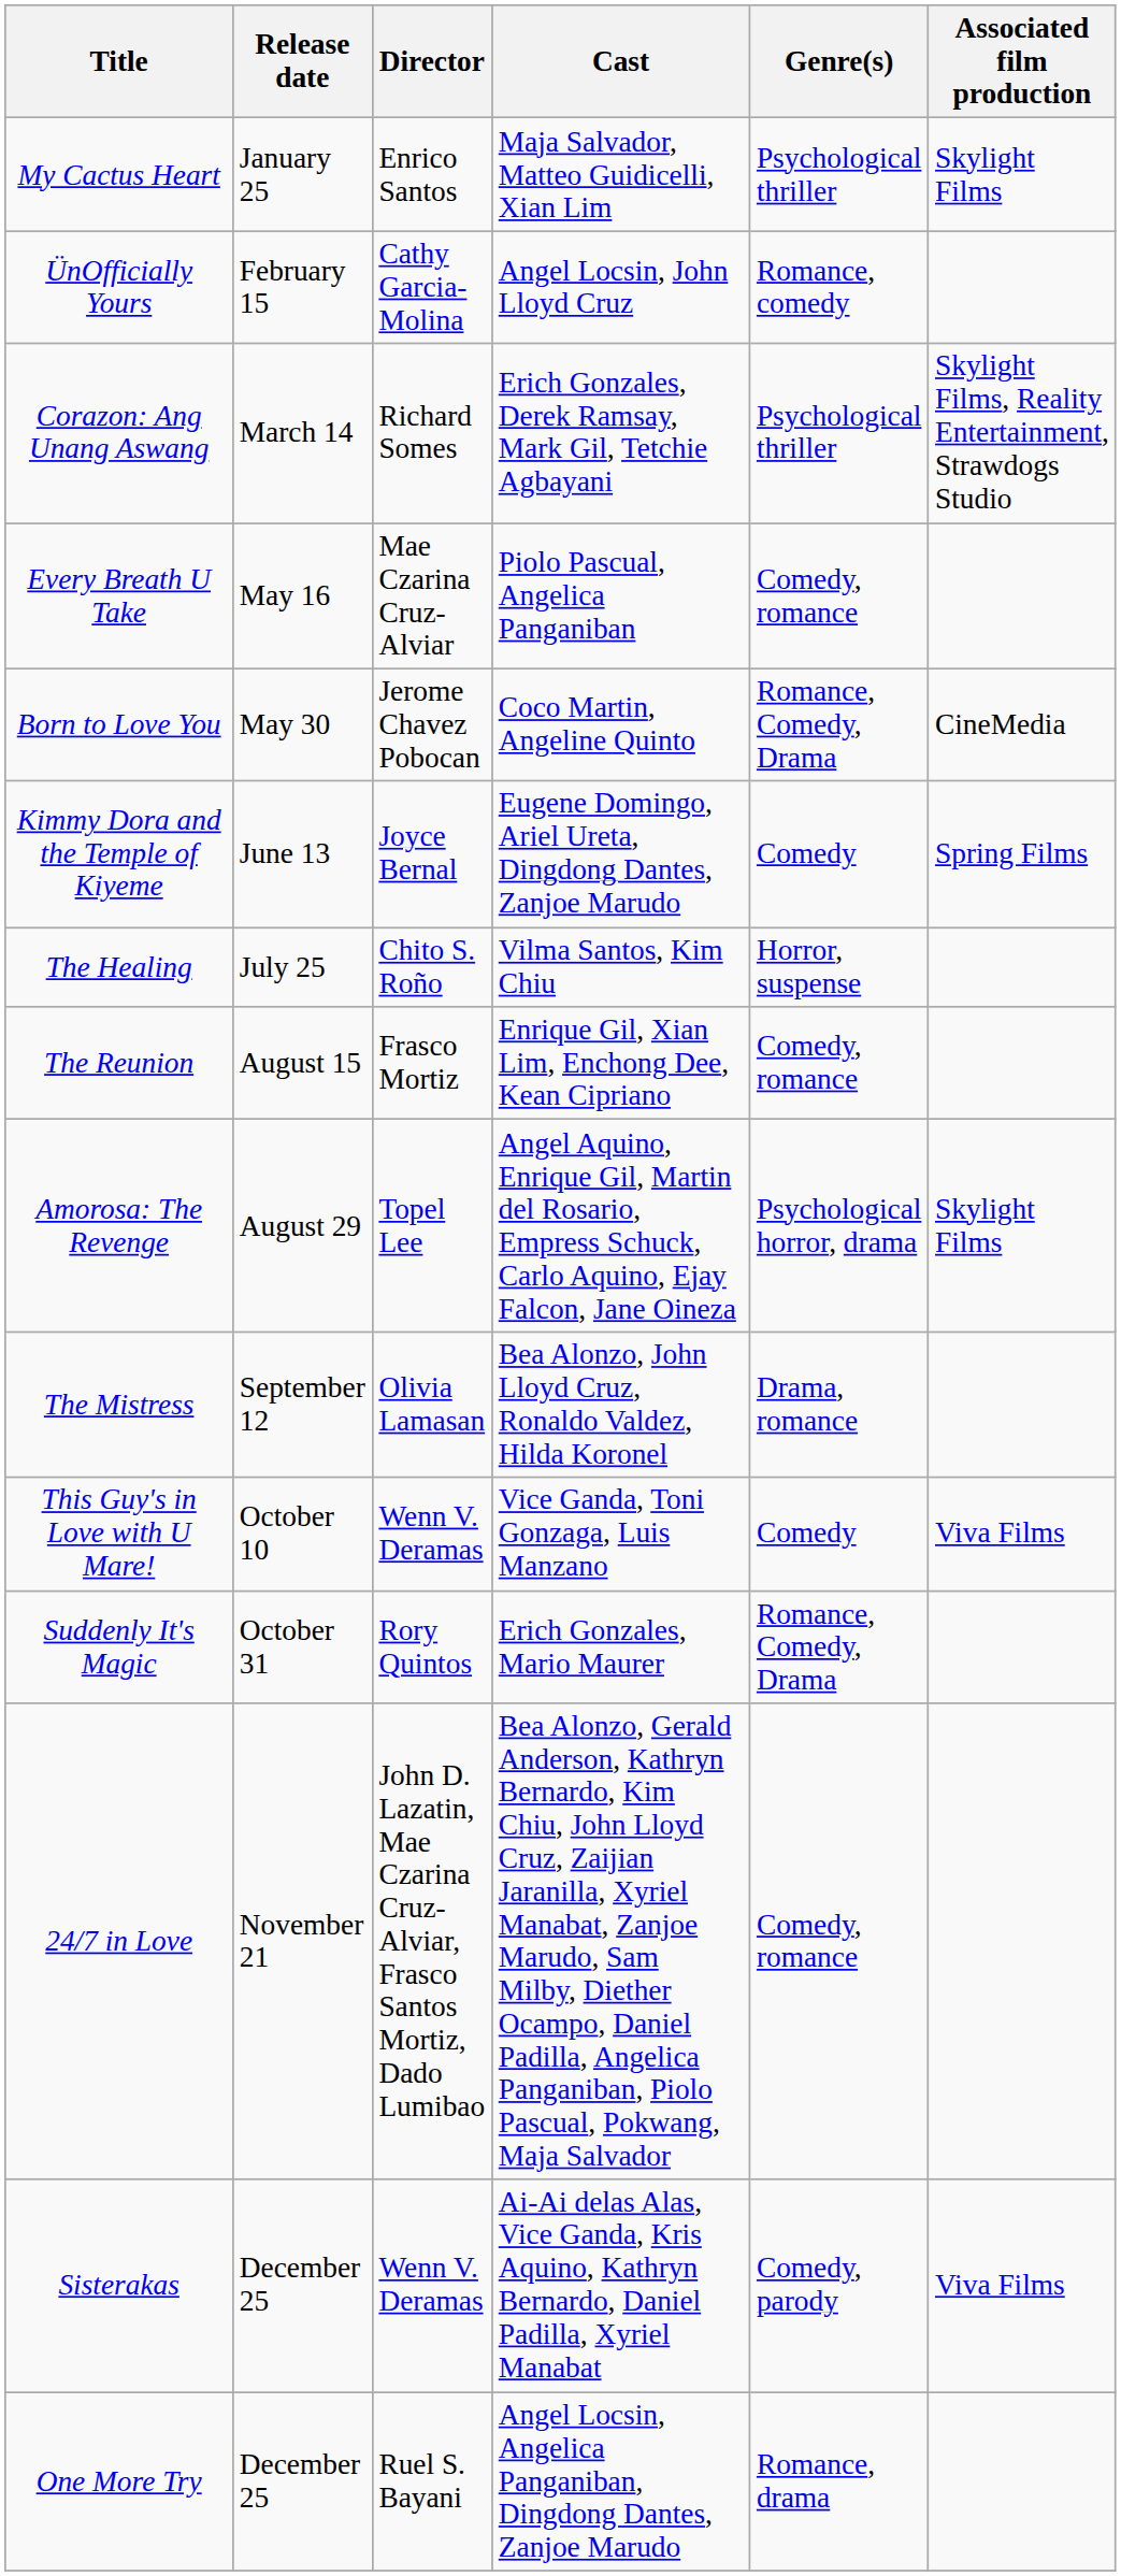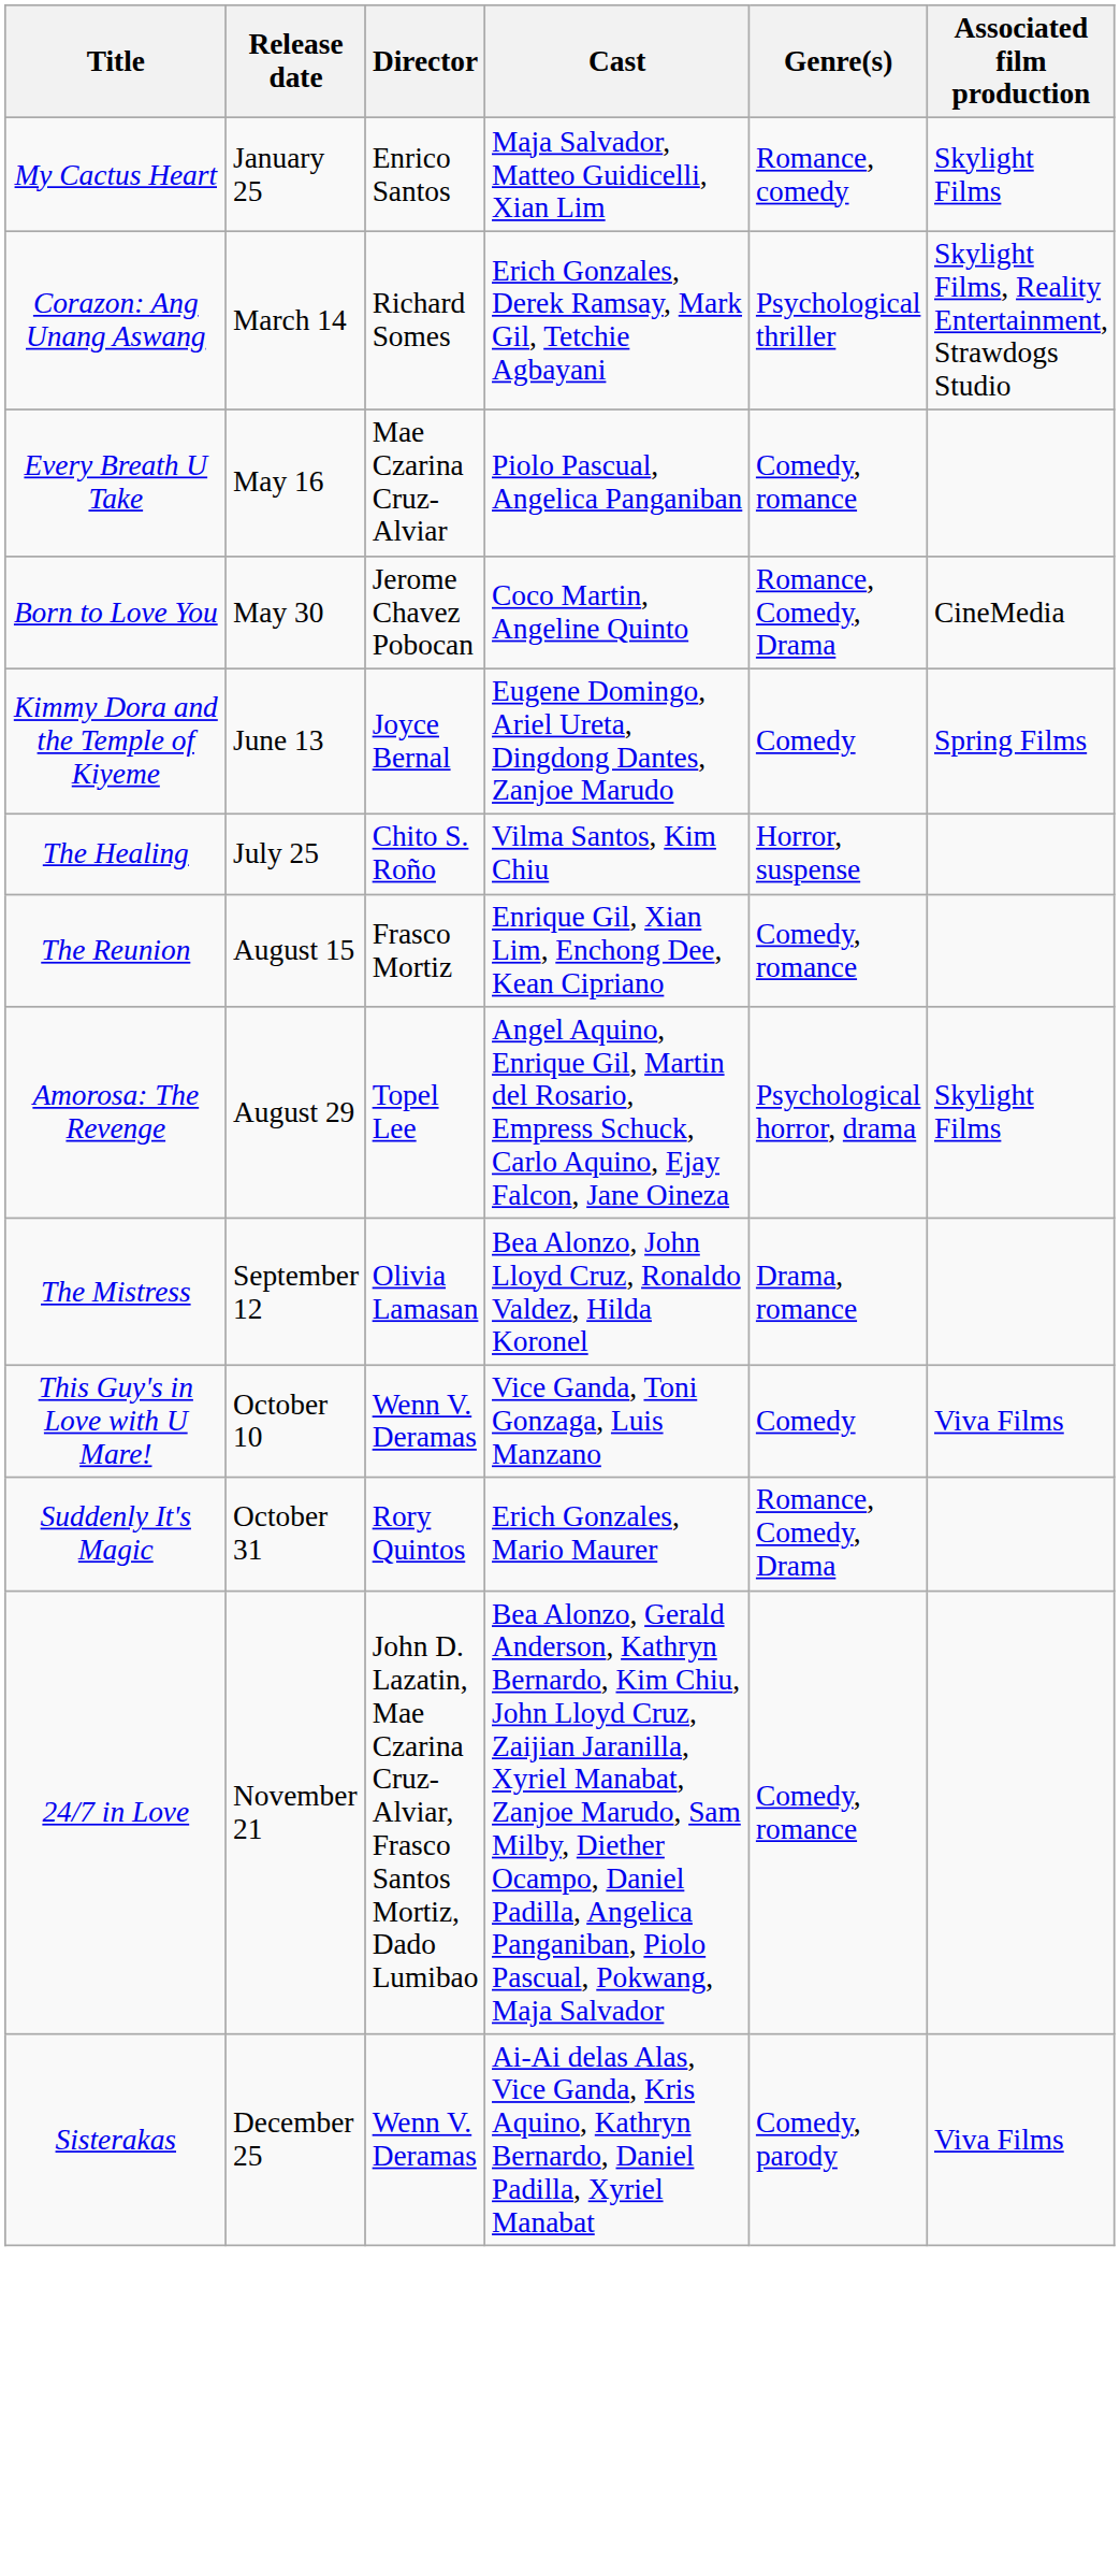My Cactus Heart | Genre(s): Psychological thriller -> Romance, comedy
- row: ÜnOfficially Yours | February 15 | Cathy Garcia-Molina | Angel Locsin, John Lloyd Cruz | Romance, comedy
- row: One More Try | December 25 | Ruel S. Bayani | Angel Locsin, Angelica Panganiban, Dingdong Dantes, Zanjoe Marudo | Romance, drama
